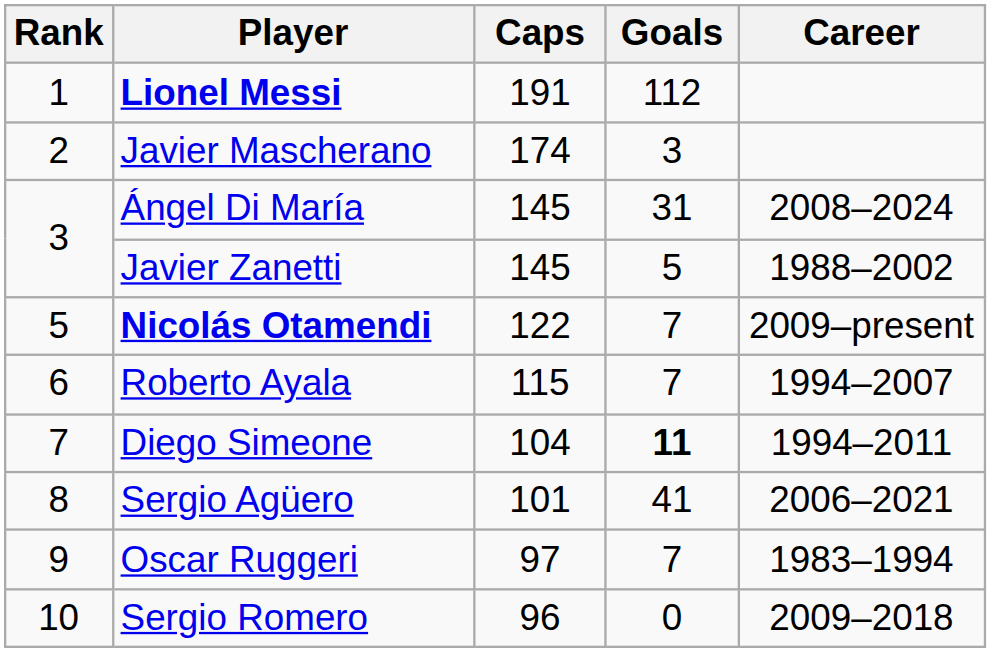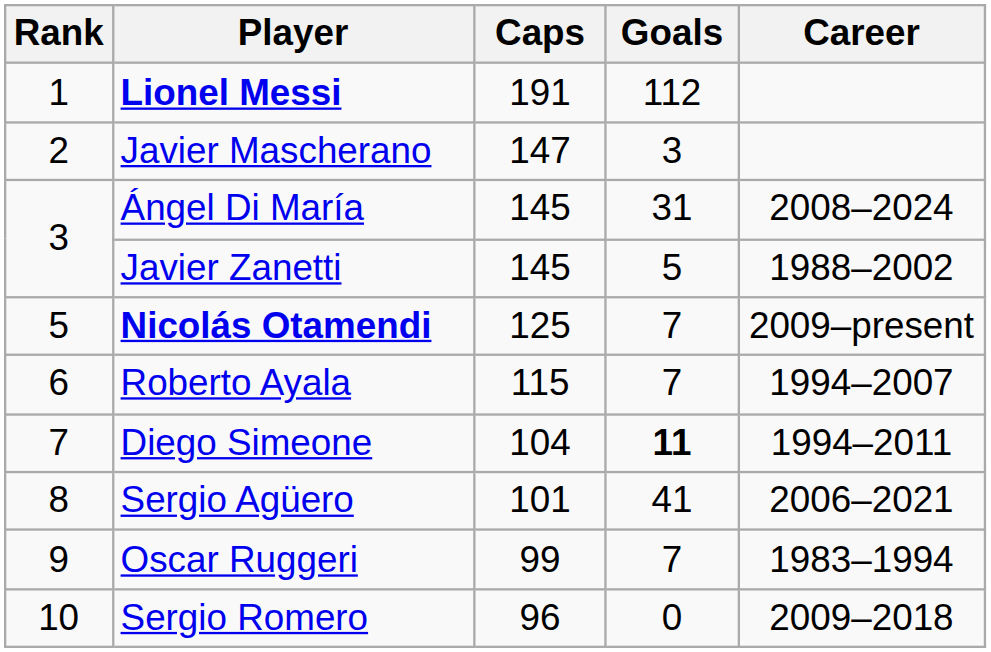Javier Mascherano | Caps: 174 -> 147
Nicolás Otamendi | Caps: 122 -> 125
Oscar Ruggeri | Caps: 97 -> 99
